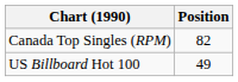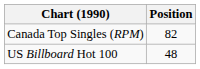US Billboard Hot 100 | Position: 49 -> 48
